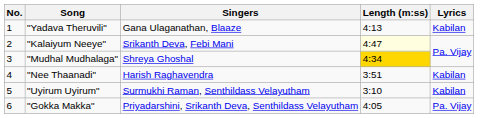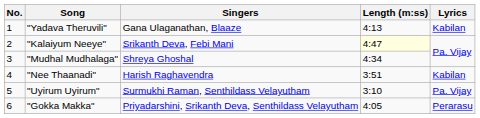"Mudhal Mudhalaga" | Length (m:ss): gold background -> no background
"Uyirum Uyirum" | Lyrics: Kabilan -> Pa. Vijay
"Gokka Makka" | Lyrics: Pa. Vijay -> Perarasu
